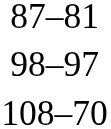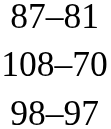rows swapped: 108–70 <-> 98–97
